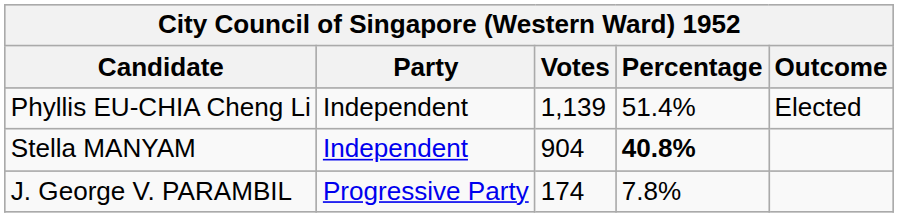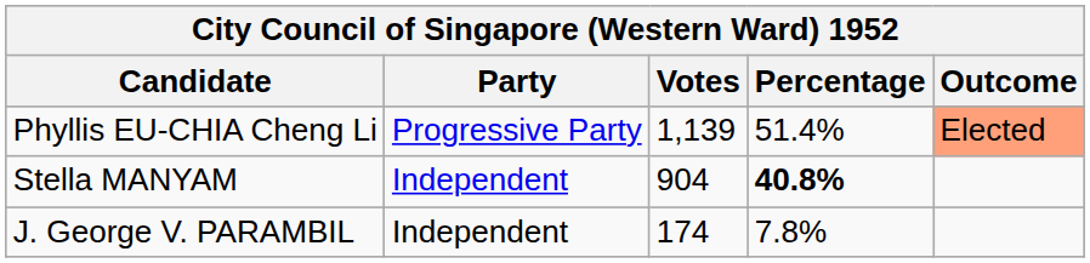Phyllis EU-CHIA Cheng Li | Party: Independent -> Progressive Party
Phyllis EU-CHIA Cheng Li | Outcome: no background -> lightsalmon background
J. George V. PARAMBIL | Party: Progressive Party -> Independent
